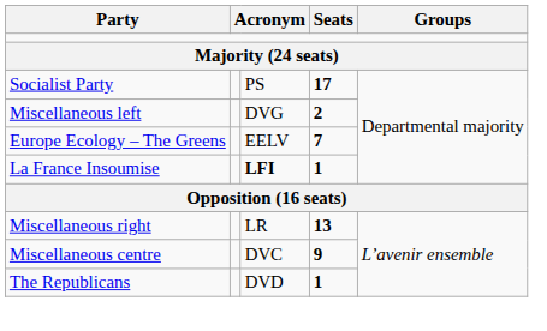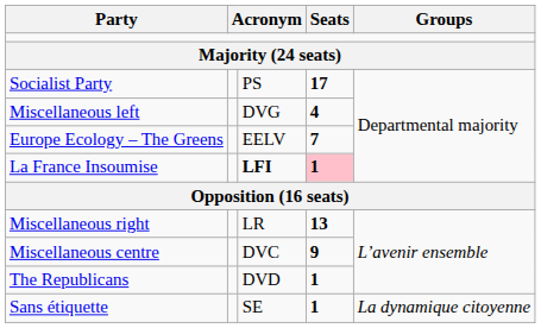Miscellaneous left | Seats: 2 -> 4
La France Insoumise | Seats: no background -> pink background
+ row: Sans étiquette | SE | 1 | La dynamique citoyenne
